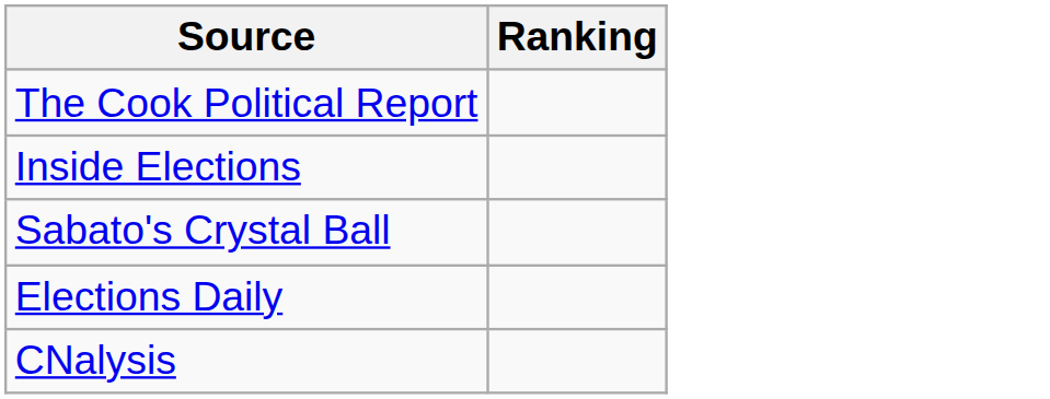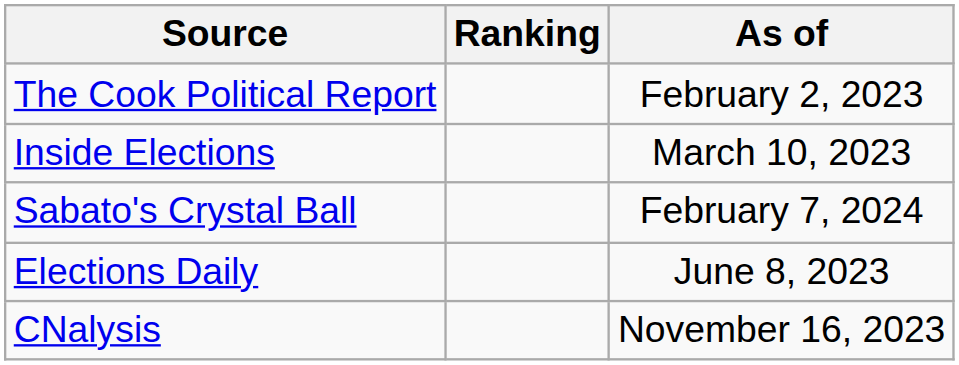+ column: As of | February 2, 2023 | March 10, 2023 | February 7, 2024 | June 8, 2023 | November 16, 2023
